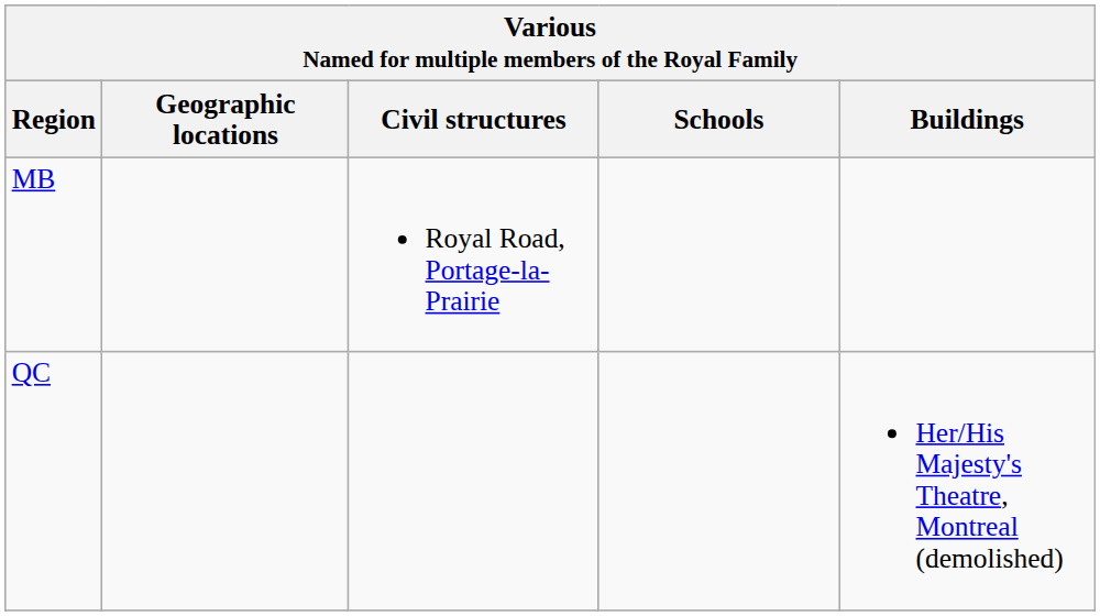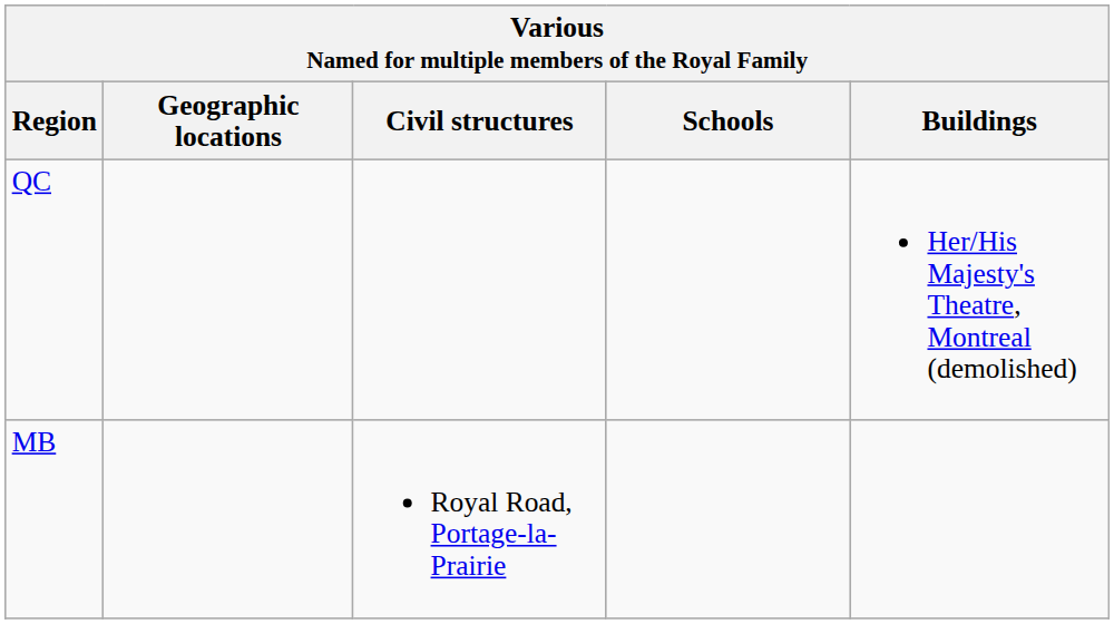rows swapped: MB <-> QC
